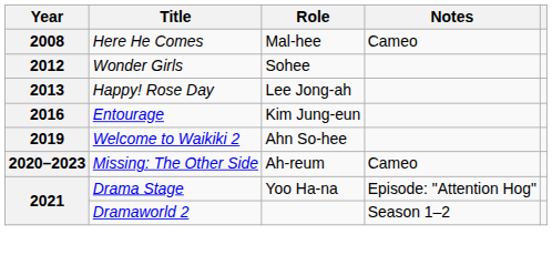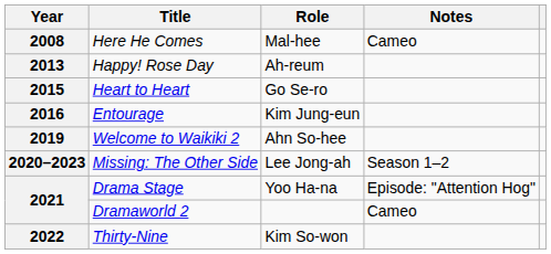- row: 2012 | Wonder Girls | Sohee
2013 | Role: Lee Jong-ah -> Ah-reum
+ row: 2015 | Heart to Heart | Go Se-ro
2020–2023 | Role: Ah-reum -> Lee Jong-ah
2020–2023 | Notes: Cameo -> Season 1–2
2021 / Dramaworld 2 | Notes: Season 1–2 -> Cameo
+ row: 2022 | Thirty-Nine | Kim So-won
